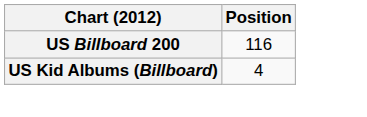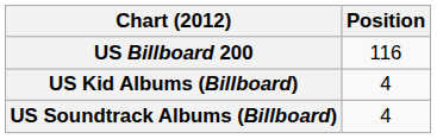+ row: US Soundtrack Albums (Billboard) | 4
